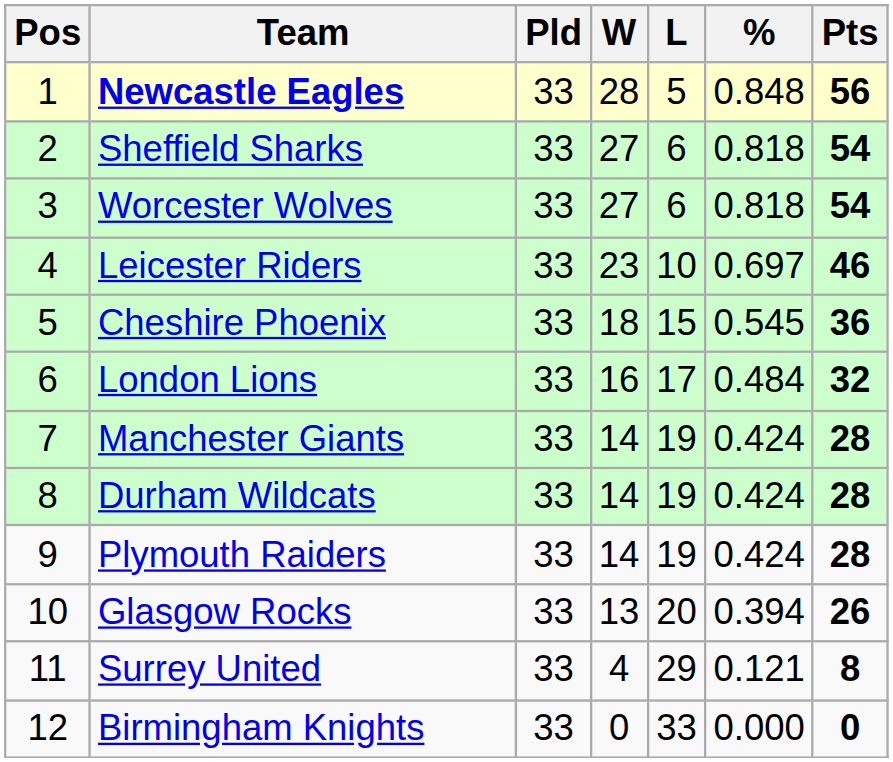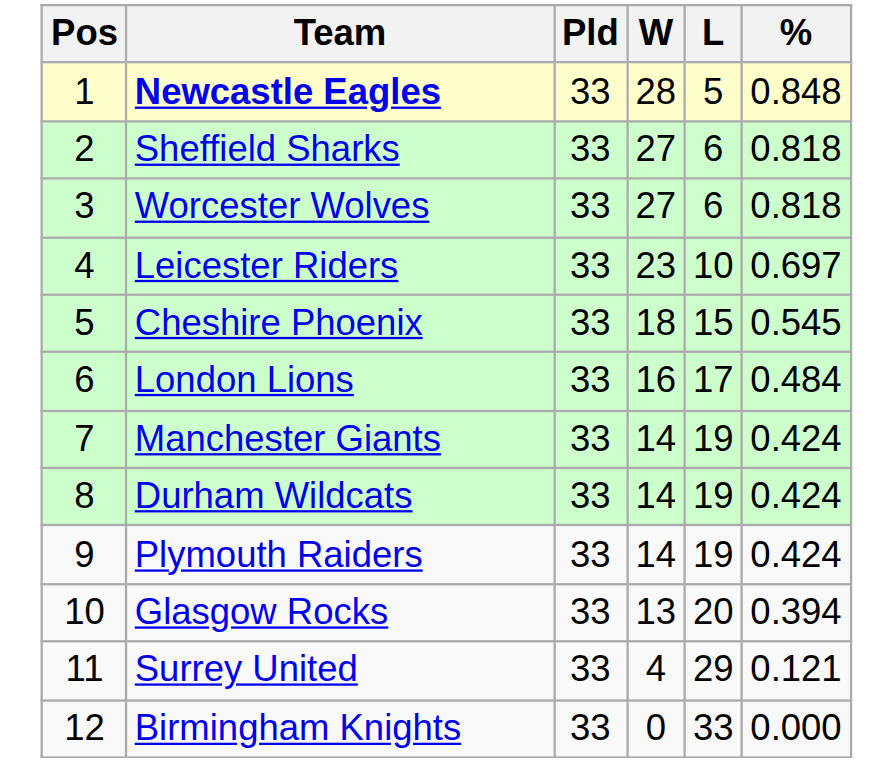- column: Pts | 56 | 54 | 54 | 46 | 36 | 32 | 28 | 28 | 28 | 26 | 8 | 0
